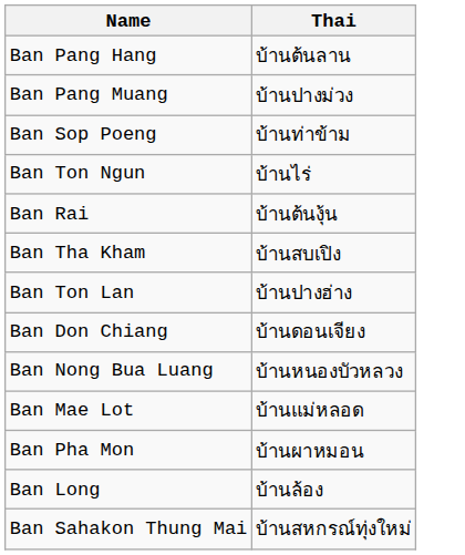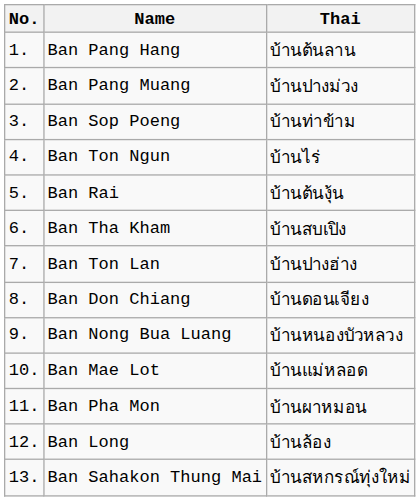+ column: No. | 1. | 2. | 3. | 4. | 5. | 6. | 7. | 8. | 9. | 10. | 11. | 12. | 13.
